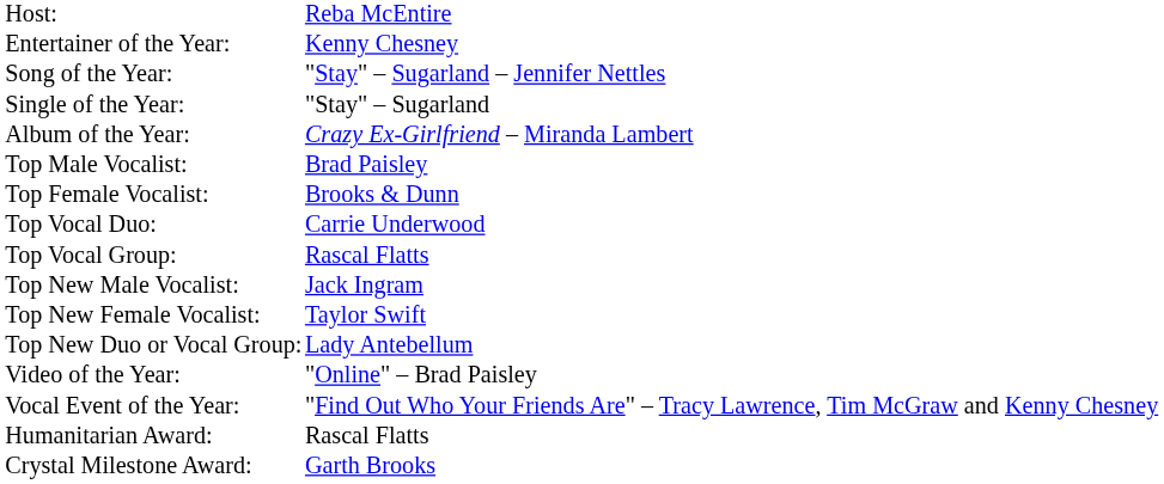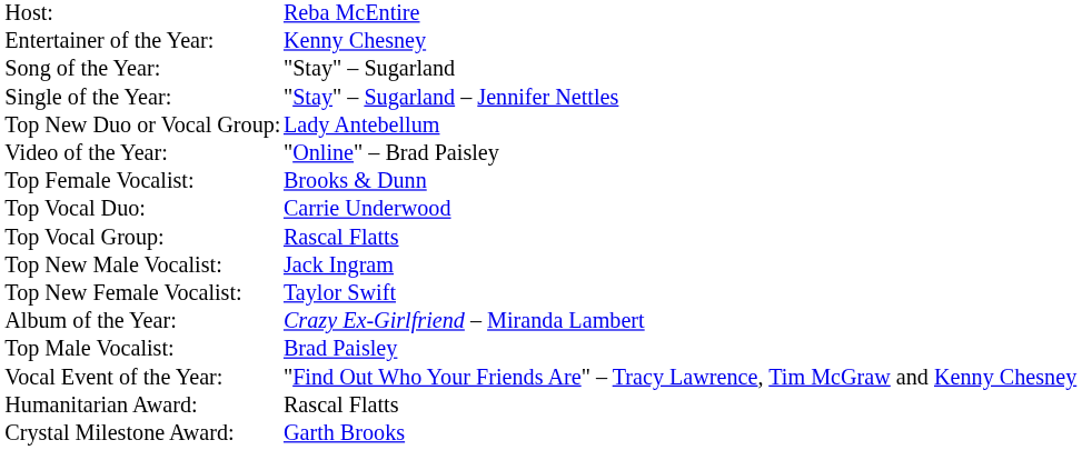Song of the Year: | column 2: "Stay" – Sugarland – Jennifer Nettles -> "Stay" – Sugarland
Single of the Year: | column 2: "Stay" – Sugarland -> "Stay" – Sugarland – Jennifer Nettles
rows swapped: Album of the Year: <-> Top New Duo or Vocal Group:
rows swapped: Top Male Vocalist: <-> Video of the Year:
